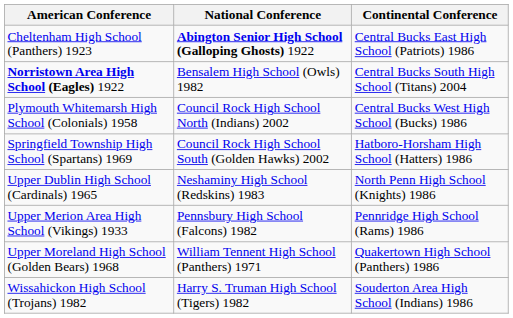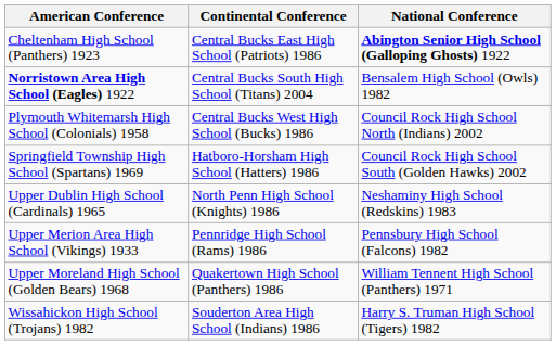columns swapped: Continental Conference <-> National Conference
